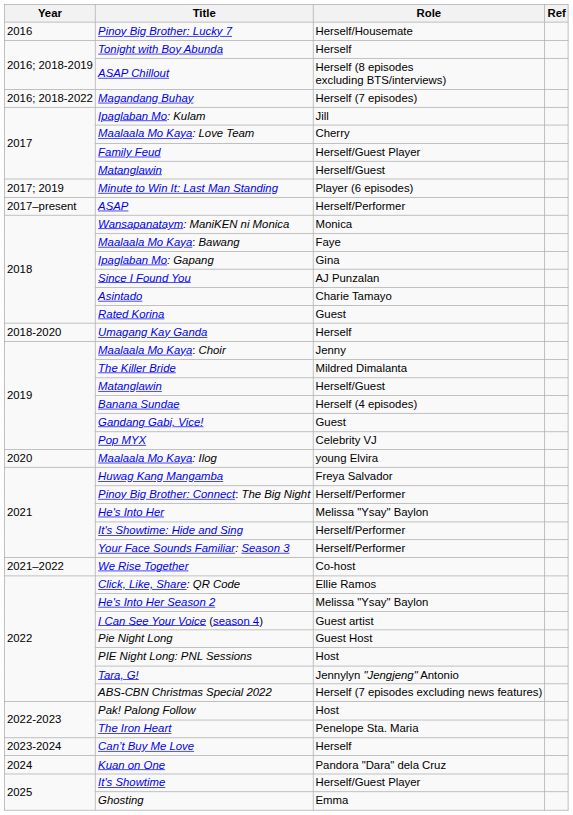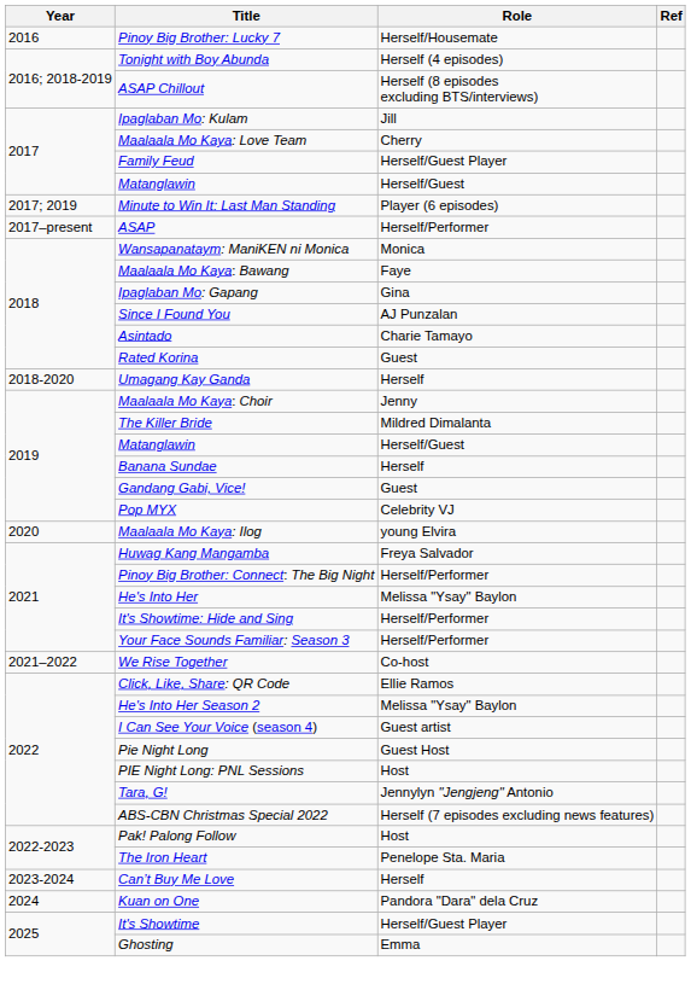Tonight with Boy Abunda | Role: Herself -> Herself (4 episodes)
- row: 2016; 2018-2022 | Magandang Buhay | Herself (7 episodes)
Banana Sundae | Role: Herself (4 episodes) -> Herself
